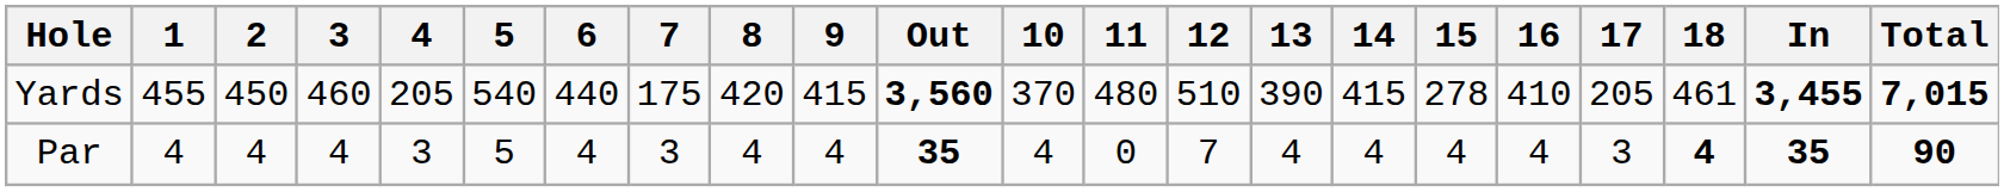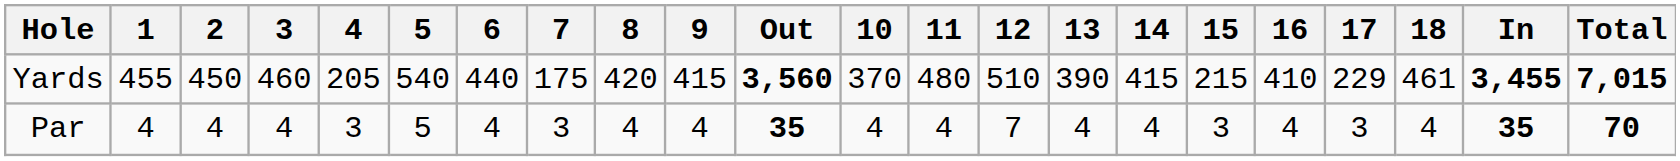Yards | 15: 278 -> 215
Yards | 17: 205 -> 229
Par | 11: 0 -> 4
Par | 15: 4 -> 3
Par | 18: bold -> normal
Par | Total: 90 -> 70
